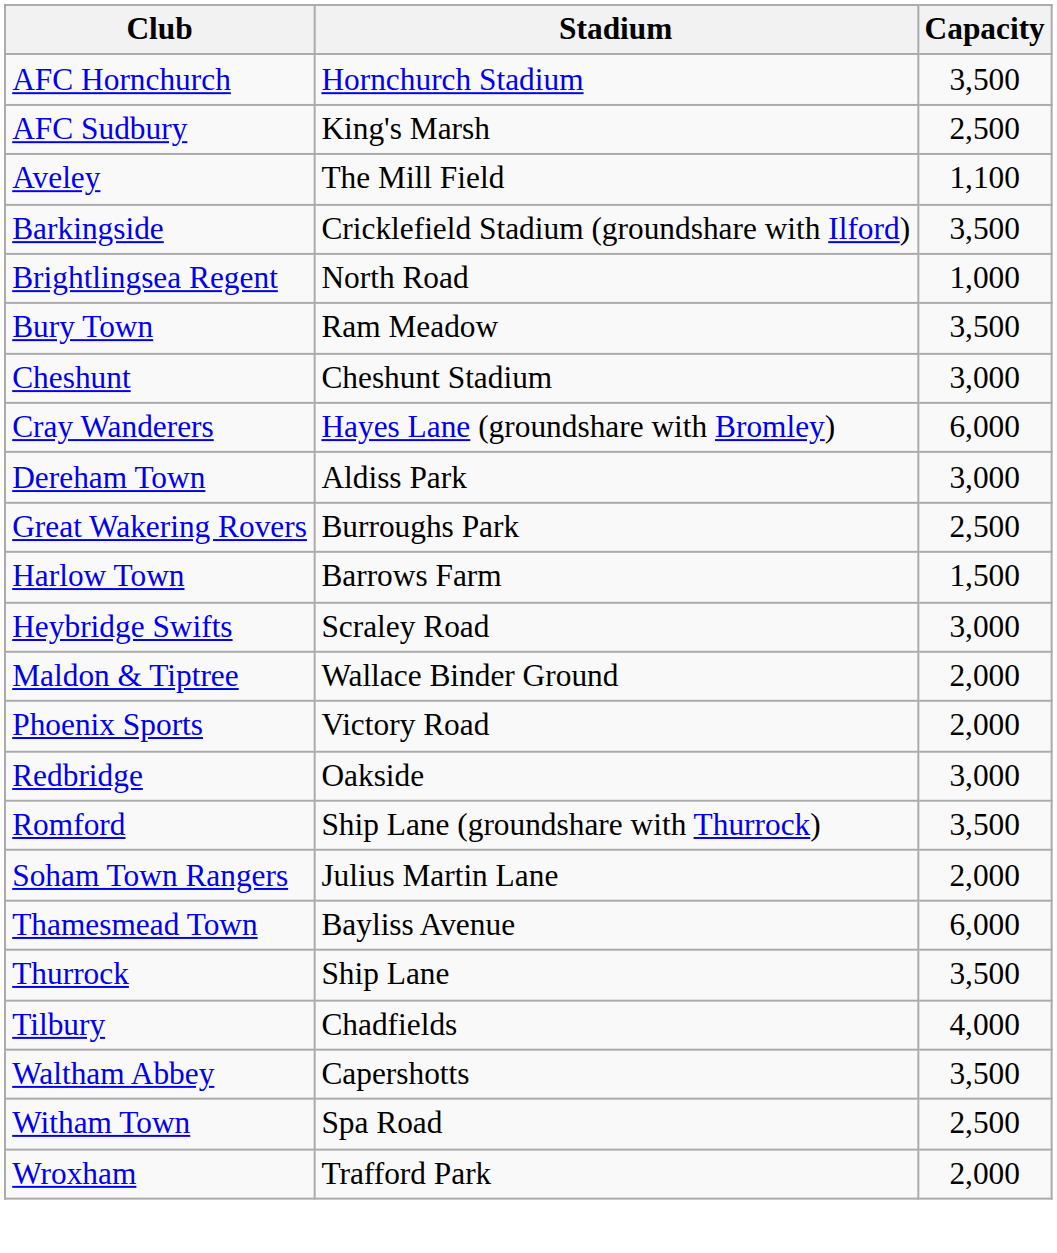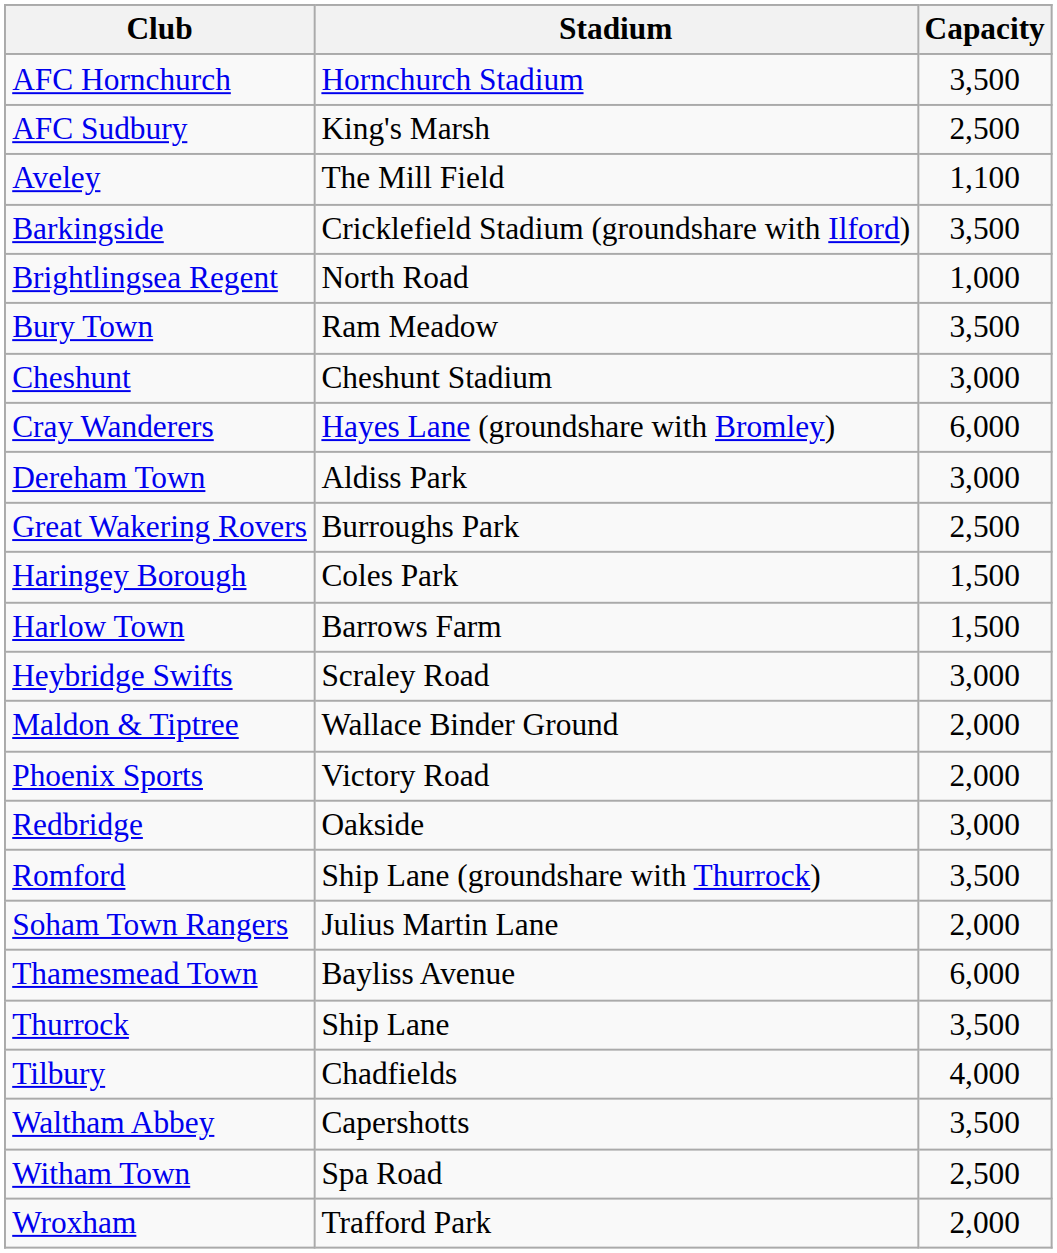+ row: Haringey Borough | Coles Park | 1,500
